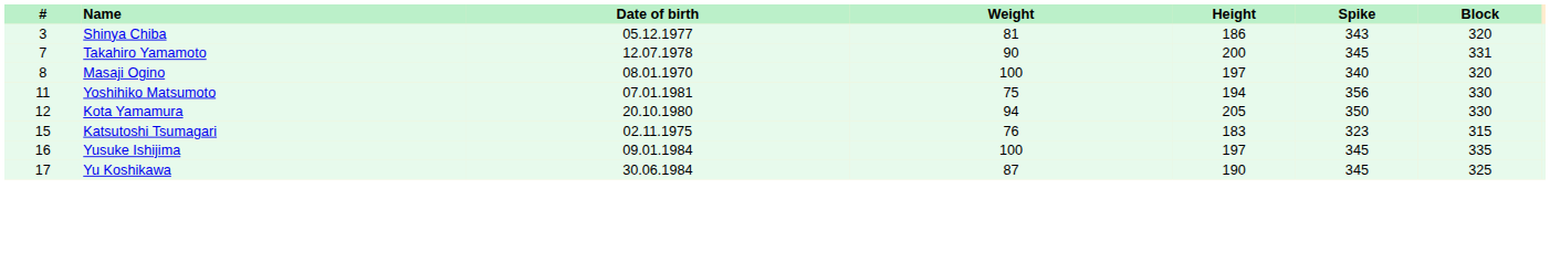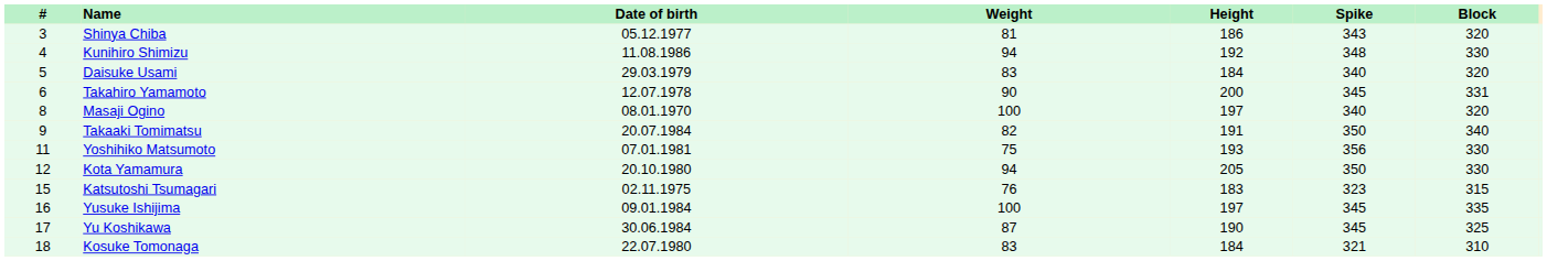+ row: 4 | Kunihiro Shimizu | 11.08.1986 | 94 | 192 | 348 | 330
+ row: 5 | Daisuke Usami | 29.03.1979 | 83 | 184 | 340 | 320
Takahiro Yamamoto | #: 7 -> 6
+ row: 9 | Takaaki Tomimatsu | 20.07.1984 | 82 | 191 | 350 | 340
Yoshihiko Matsumoto | Height: 194 -> 193
+ row: 18 | Kosuke Tomonaga | 22.07.1980 | 83 | 184 | 321 | 310
